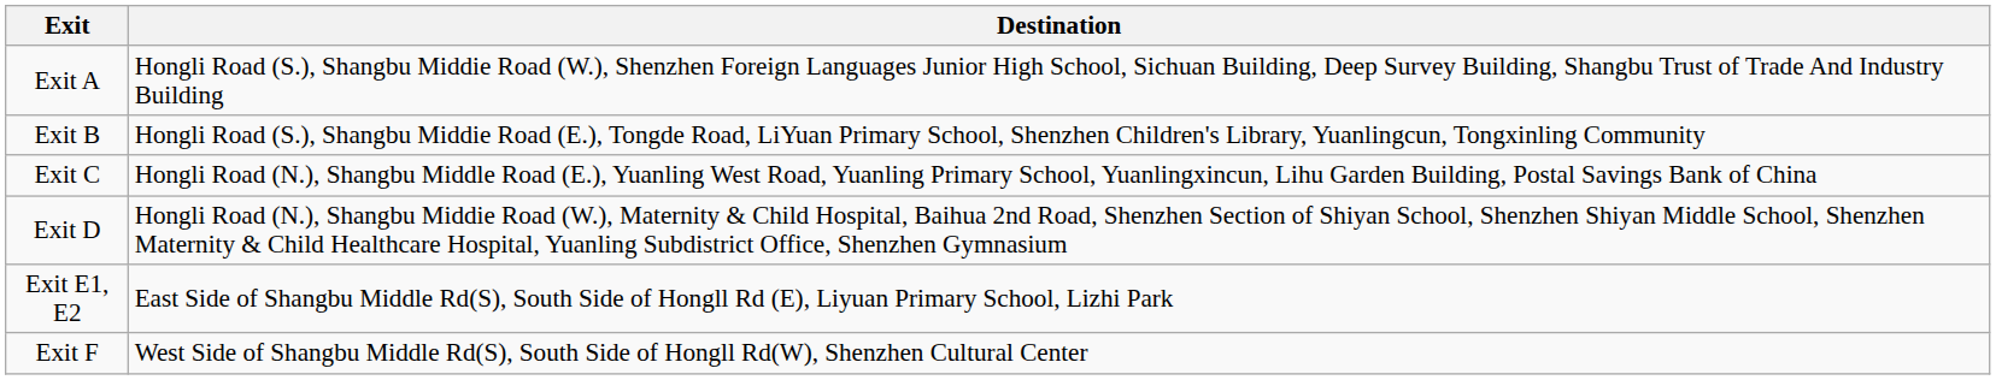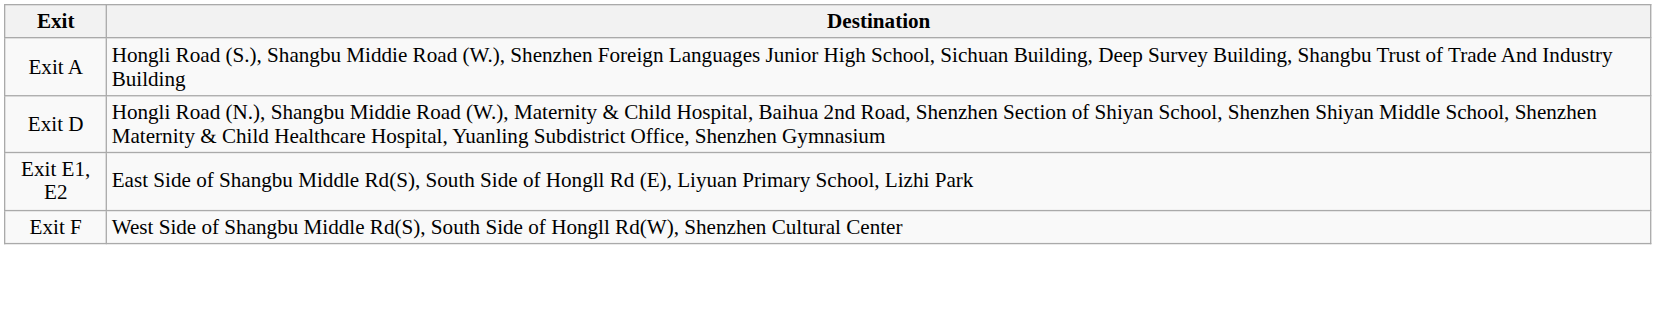- row: Exit B | Hongli Road (S.), Shangbu Middie Road (E.), Tongde Road, LiYuan Primary School, Shenzhen Children's Library, Yuanlingcun, Tongxinling Community
- row: Exit C | Hongli Road (N.), Shangbu Middle Road (E.), Yuanling West Road, Yuanling Primary School, Yuanlingxincun, Lihu Garden Building, Postal Savings Bank of China
